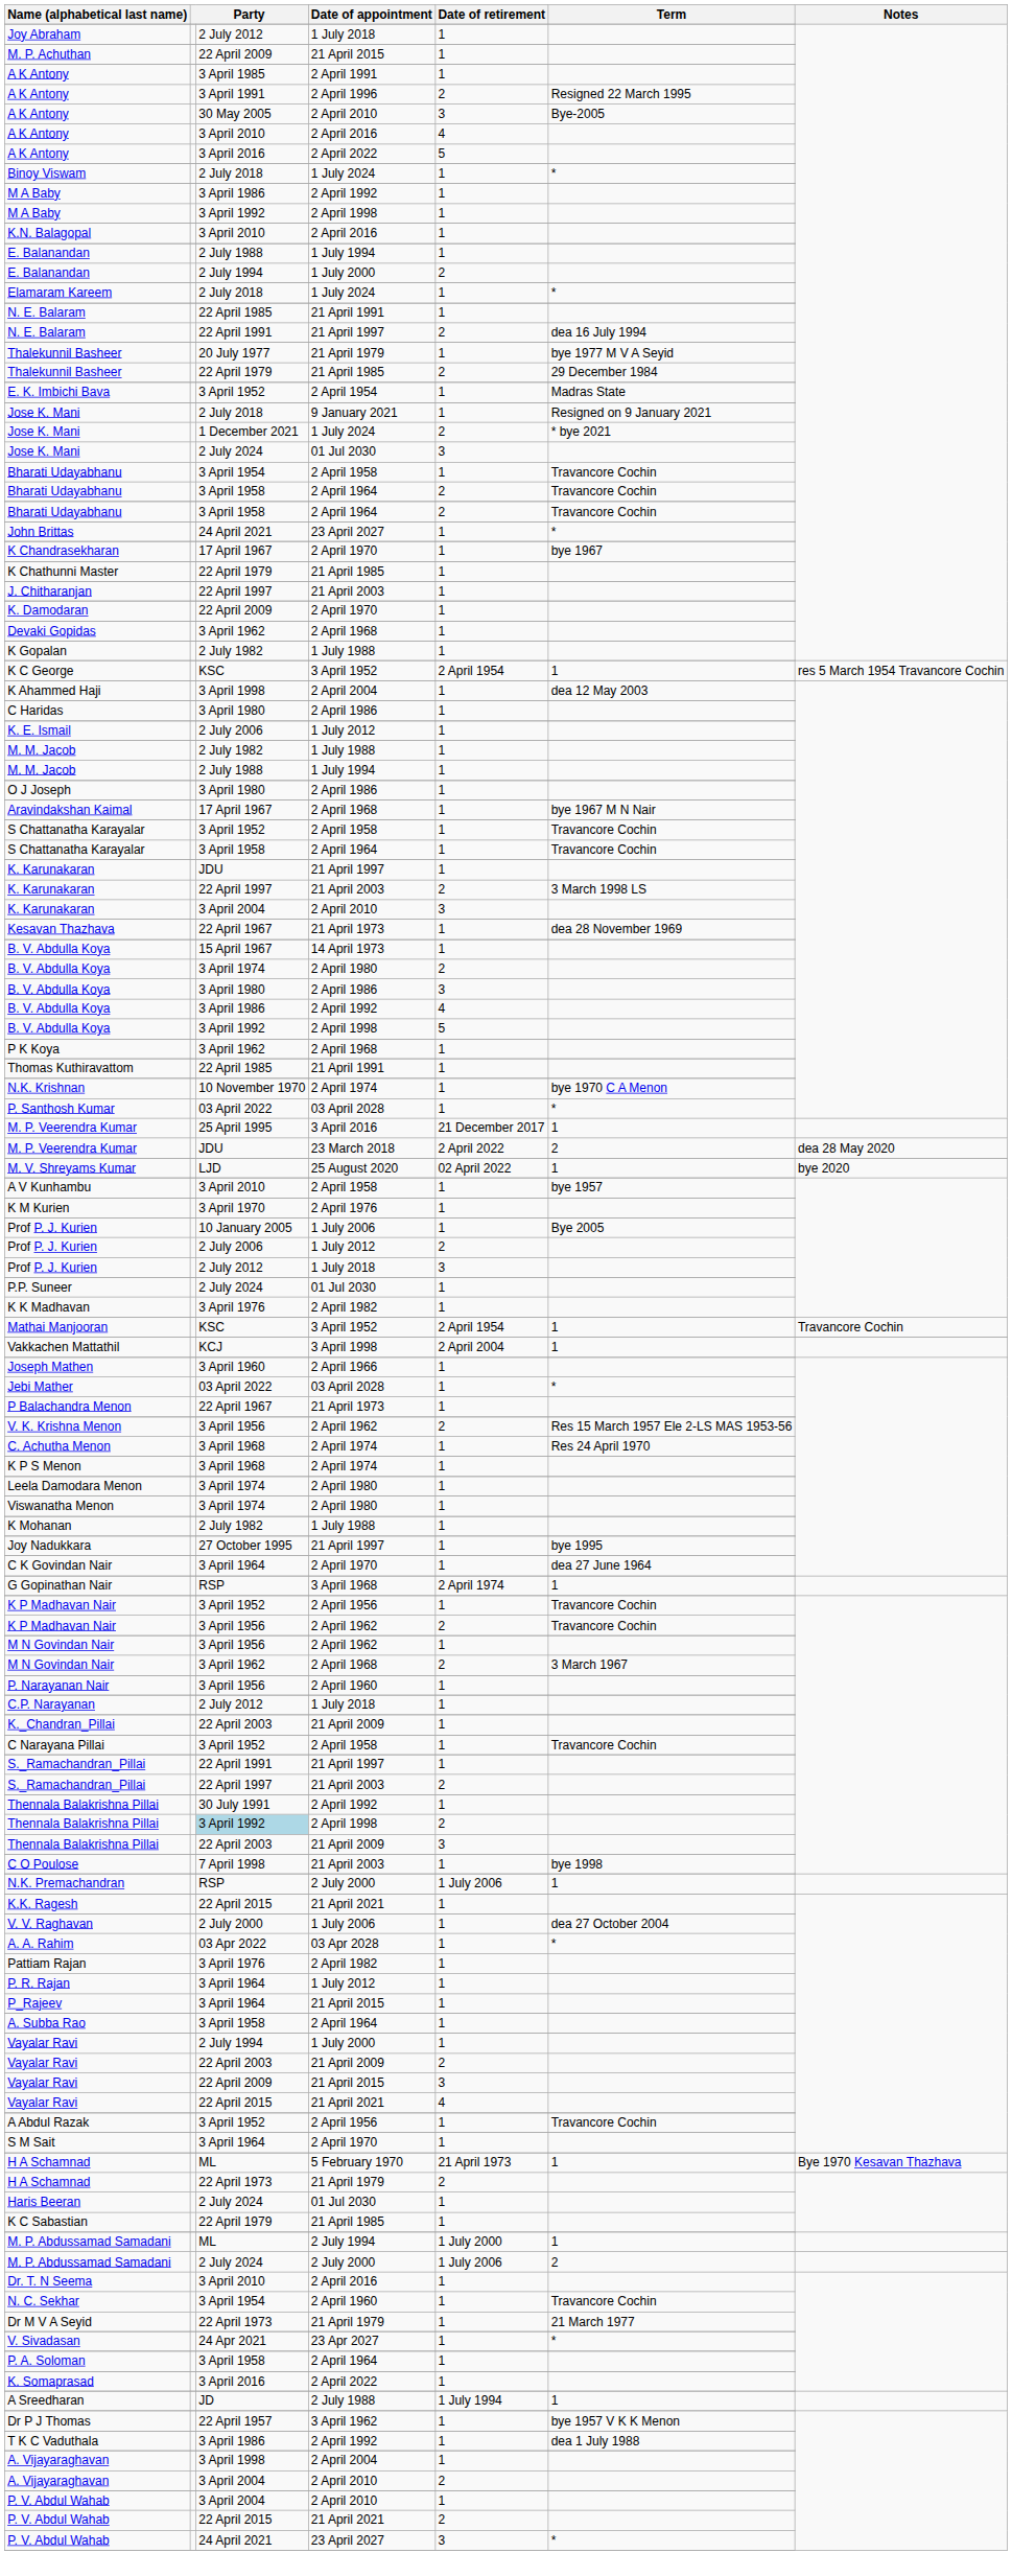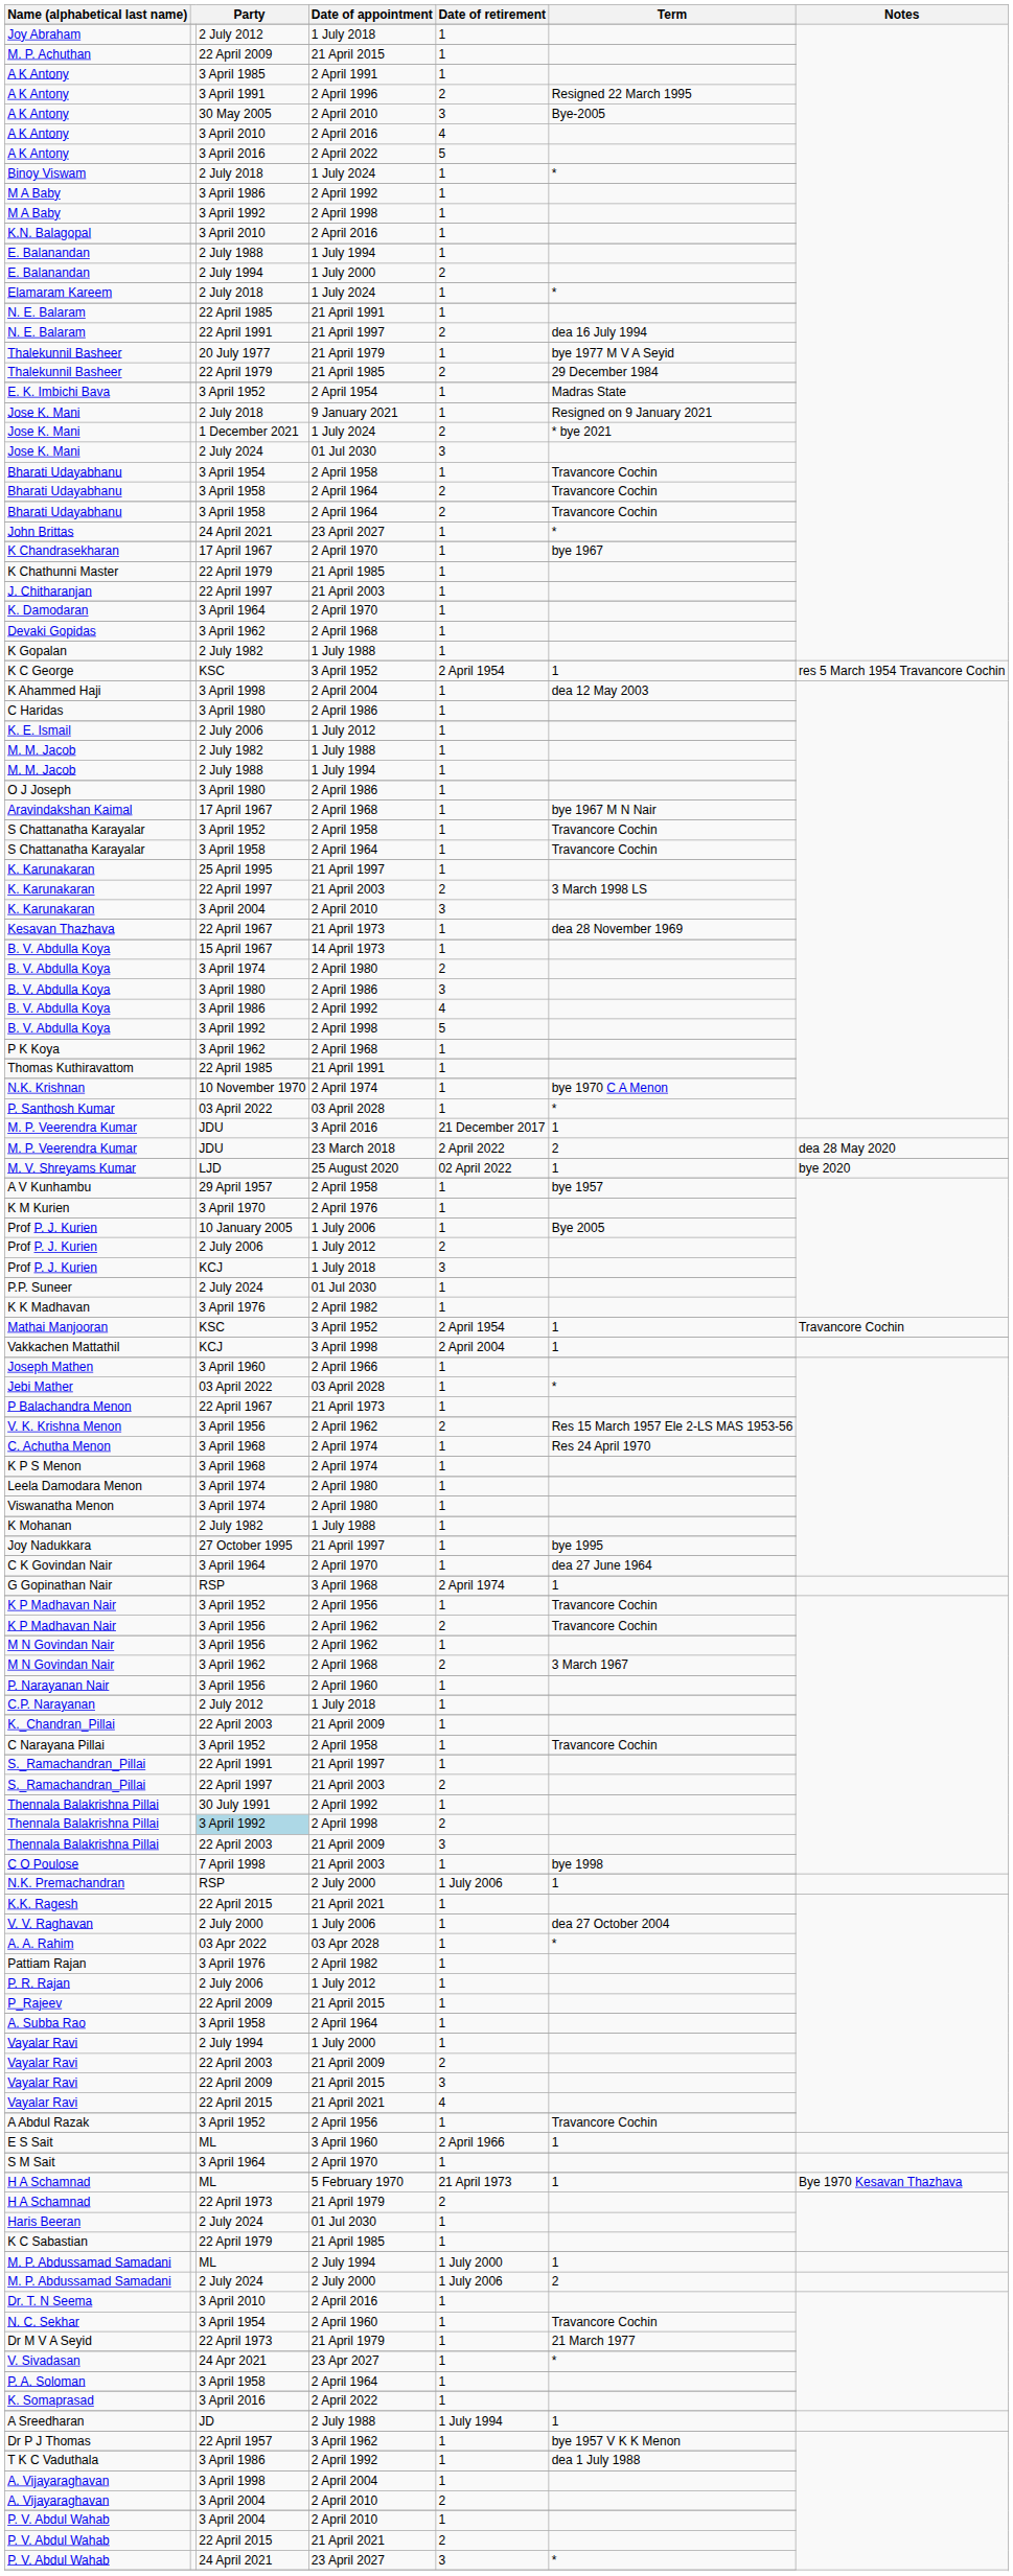K. Damodaran | column 3: 22 April 2009 -> 3 April 1964
K. Karunakaran / 21 April 1997 | column 3: JDU -> 25 April 1995
M. P. Veerendra Kumar / 3 April 2016 | column 3: 25 April 1995 -> JDU
A V Kunhambu | column 3: 3 April 2010 -> 29 April 1957
Prof P. J. Kurien / 1 July 2018 | column 3: 2 July 2012 -> KCJ
P. R. Rajan | column 3: 3 April 1964 -> 2 July 2006
P_Rajeev | column 3: 3 April 1964 -> 22 April 2009
+ row: E S Sait | ML | 3 April 1960 | 2 April 1966 | 1
